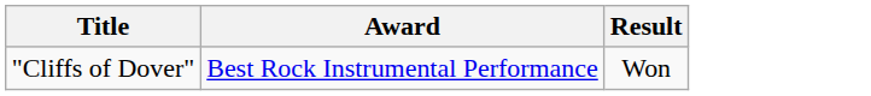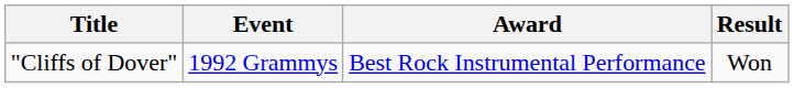+ column: Event | 1992 Grammys
